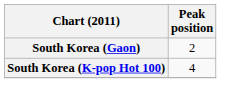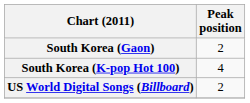+ row: US World Digital Songs (Billboard) | 2
